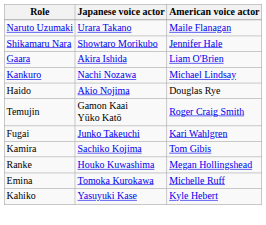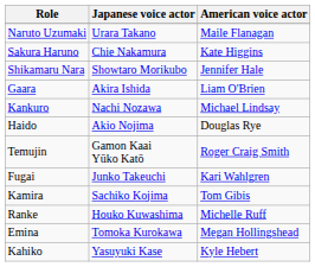+ row: Sakura Haruno | Chie Nakamura | Kate Higgins
Ranke | American voice actor: Megan Hollingshead -> Michelle Ruff
Emina | American voice actor: Michelle Ruff -> Megan Hollingshead
